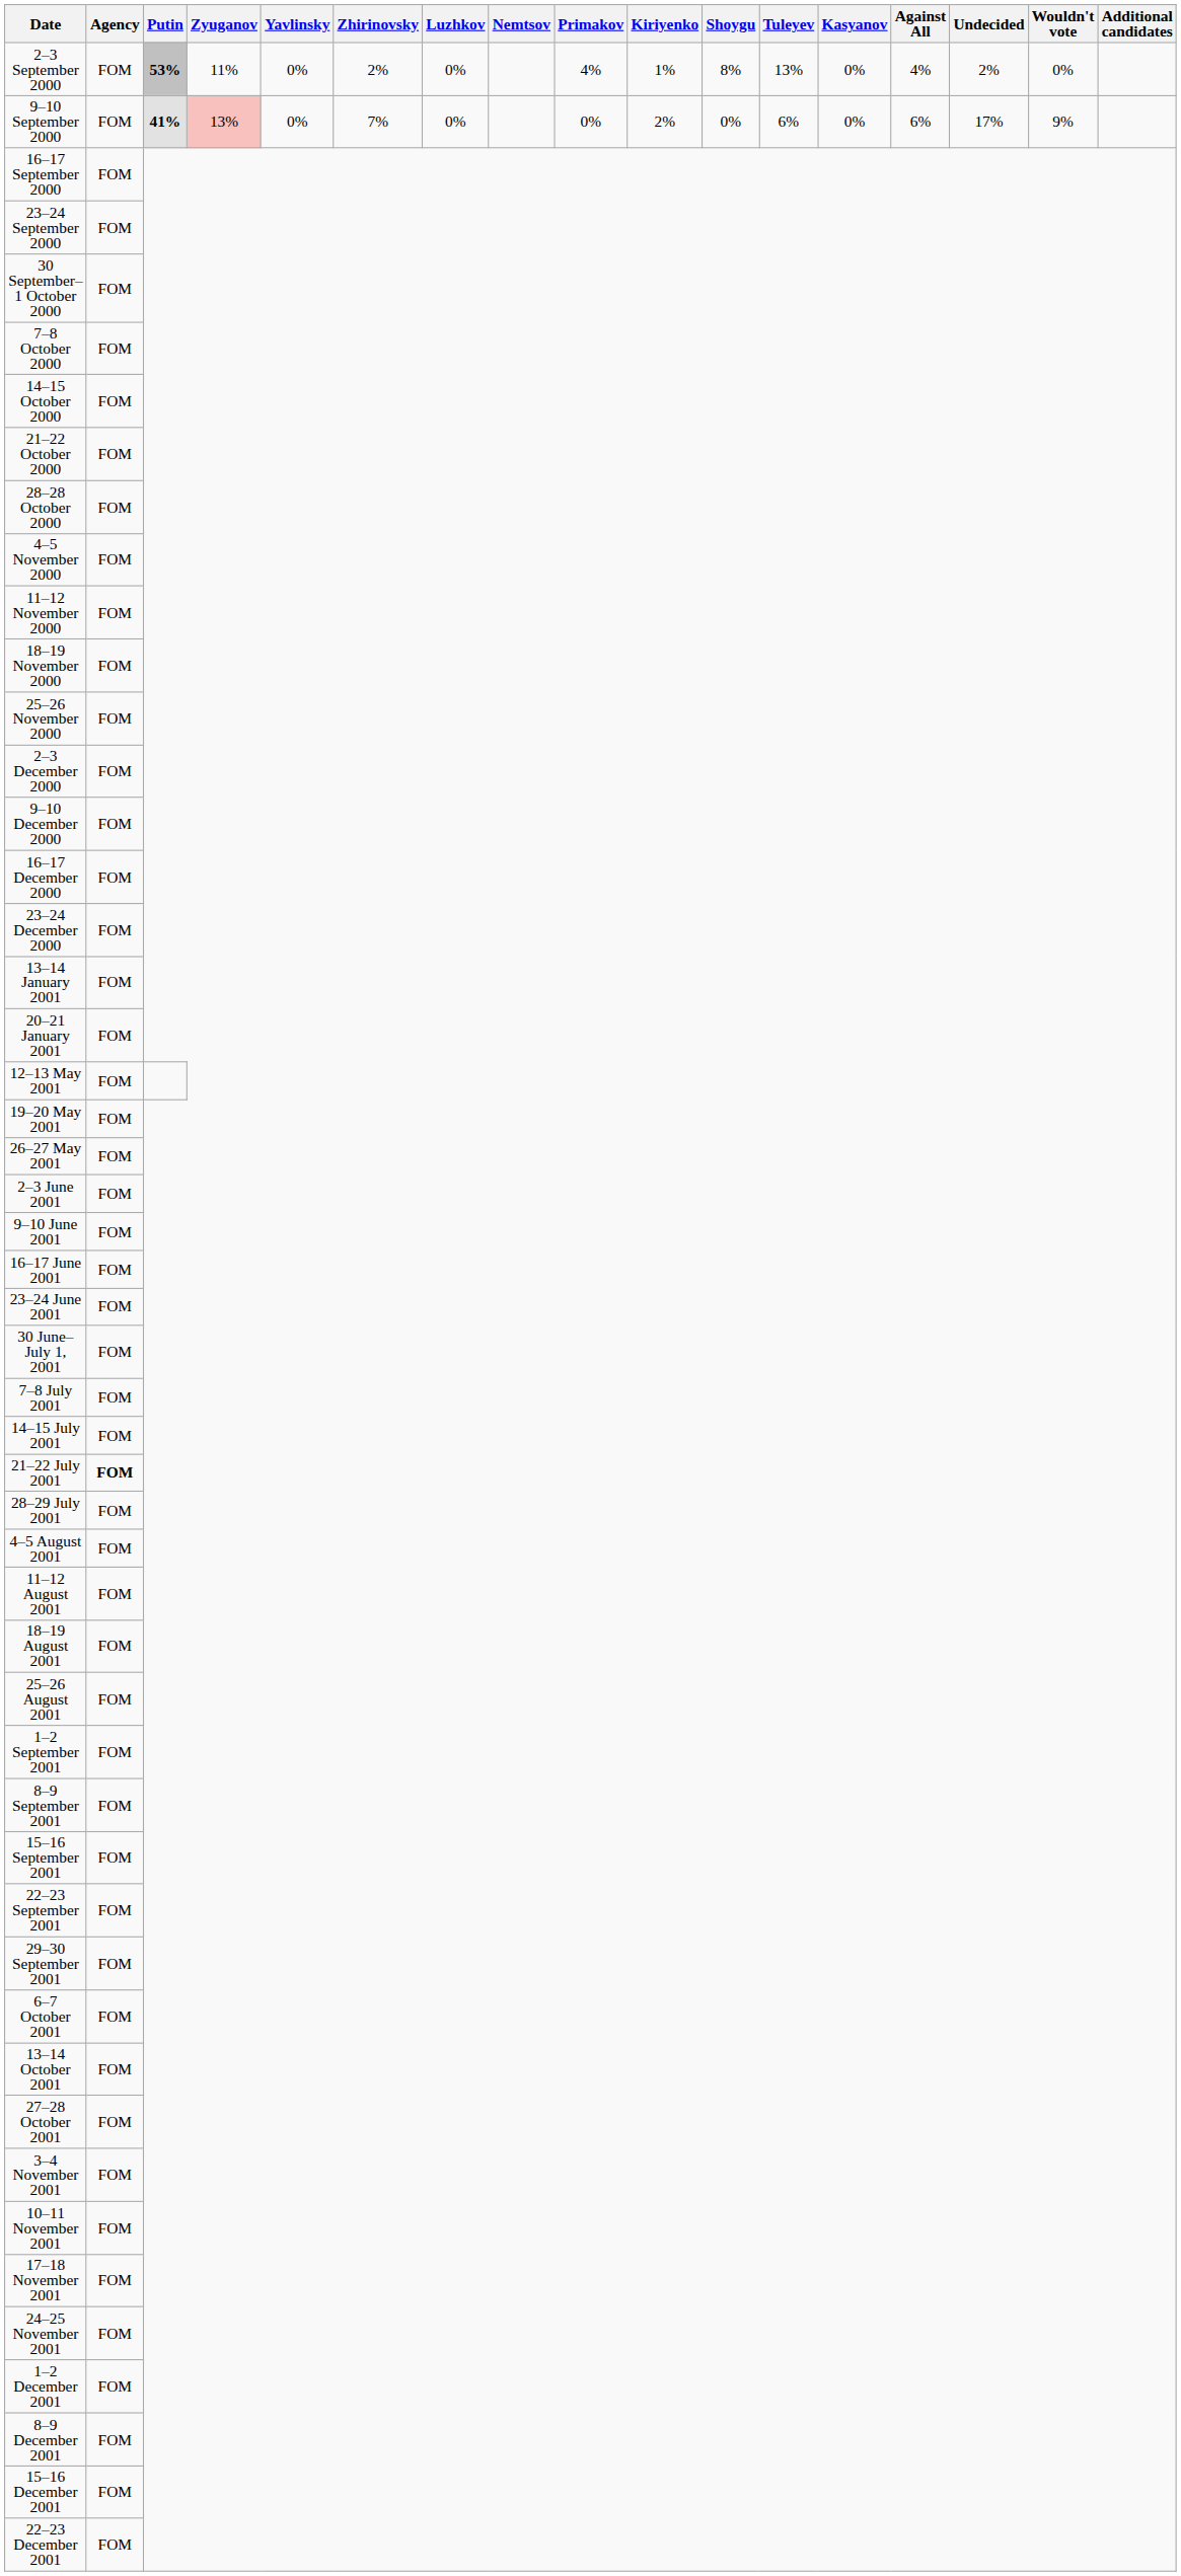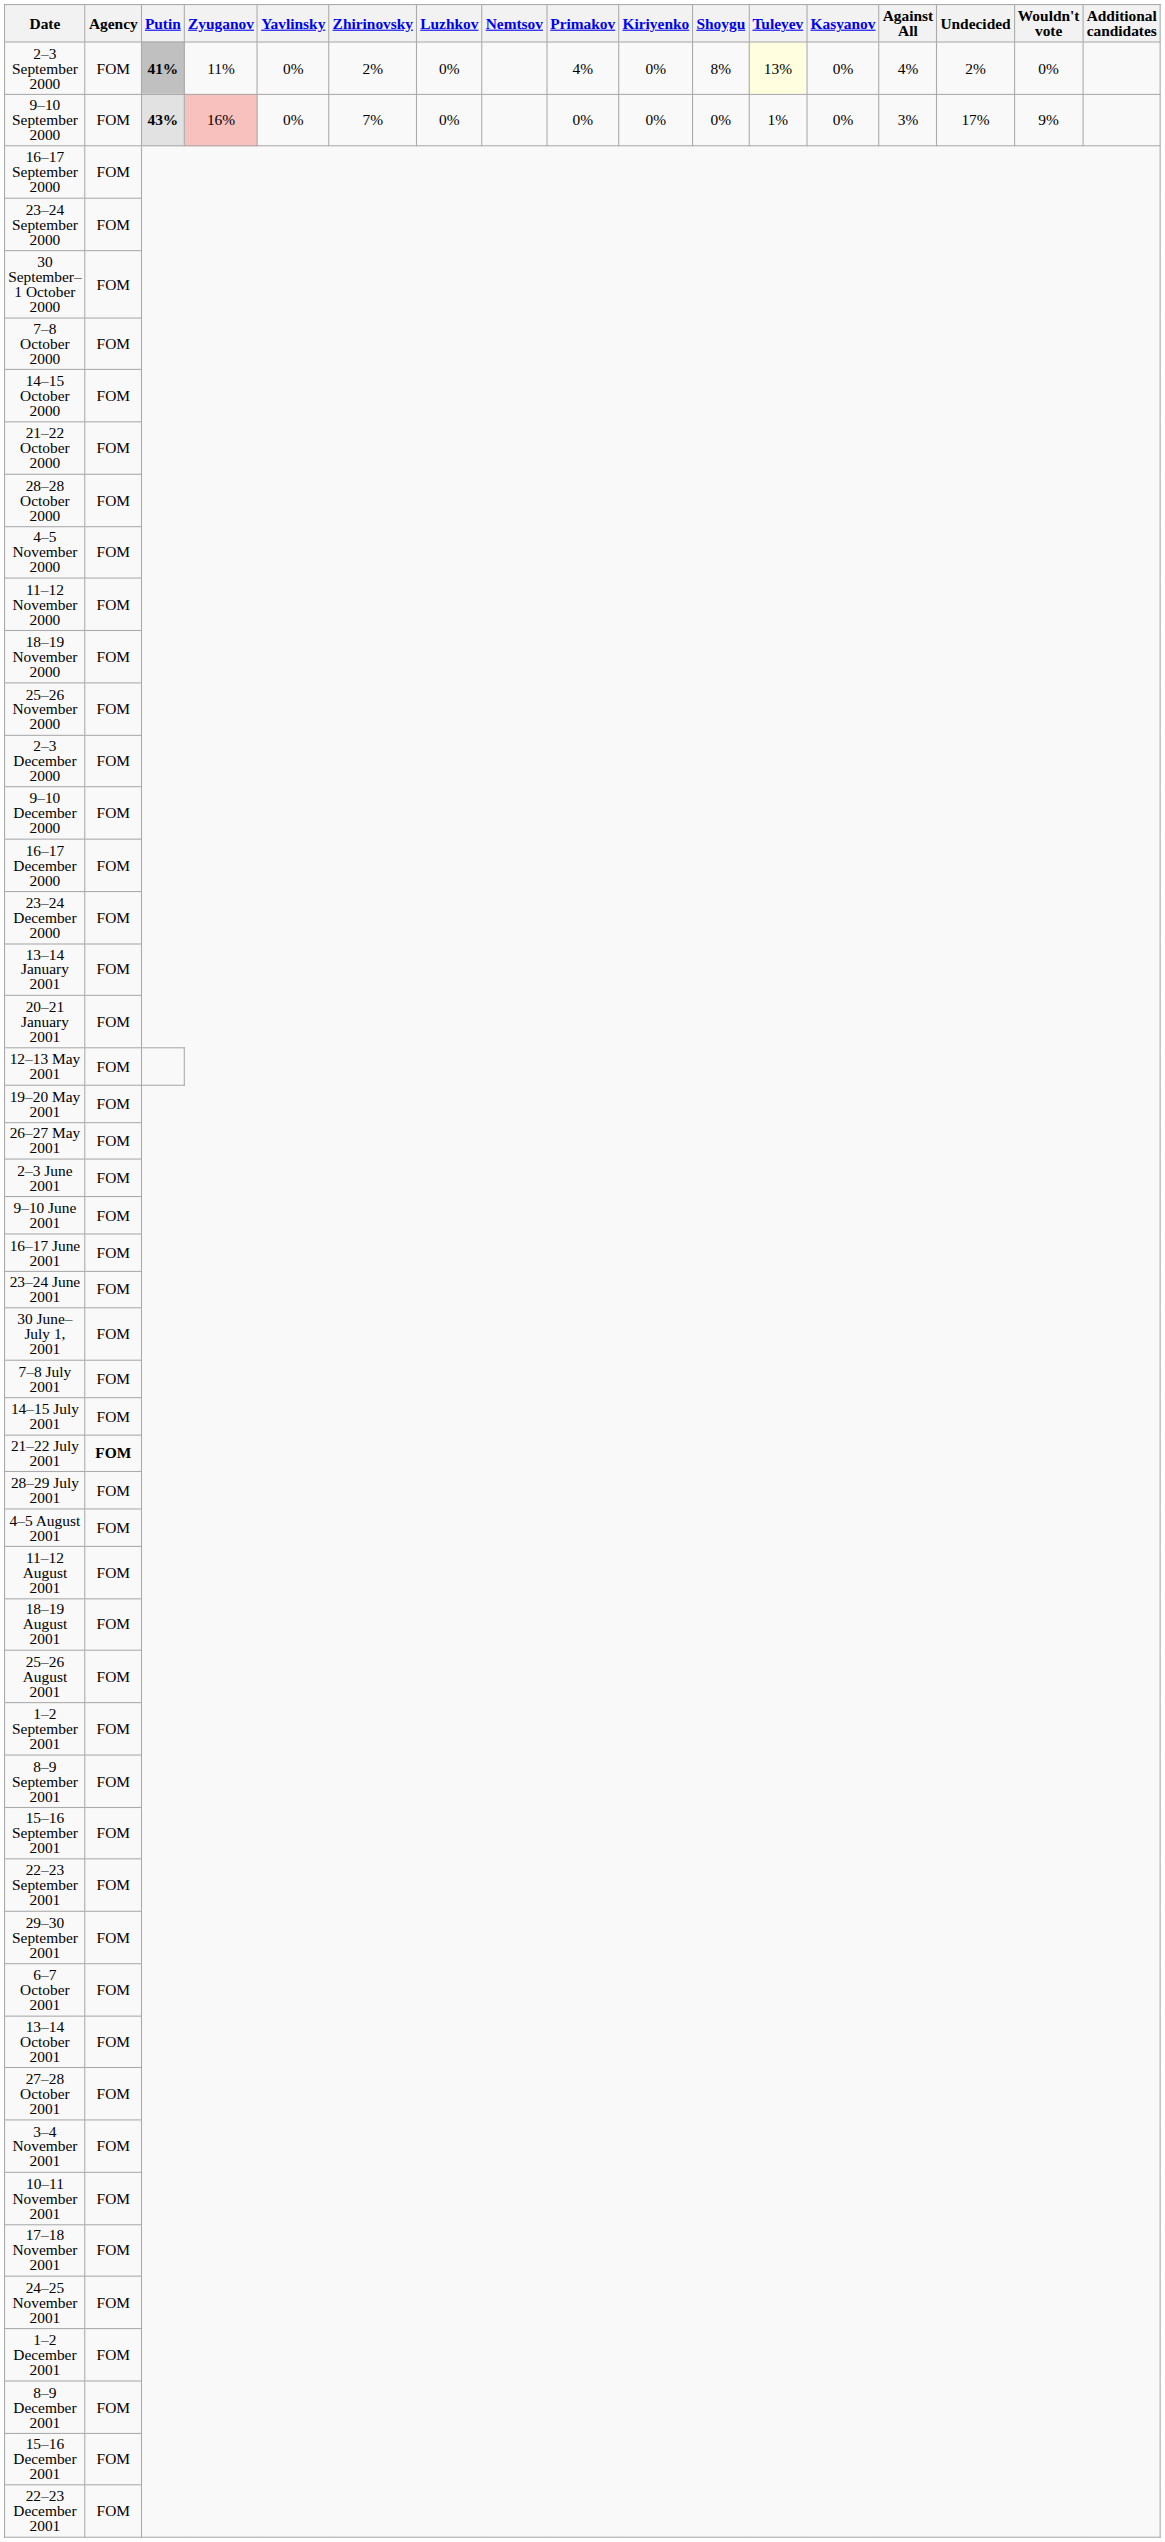2–3 September 2000 | Putin: 53% -> 41%
2–3 September 2000 | Kiriyenko: 1% -> 0%
2–3 September 2000 | Tuleyev: no background -> lightyellow background
9–10 September 2000 | Putin: 41% -> 43%
9–10 September 2000 | Zyuganov: 13% -> 16%
9–10 September 2000 | Kiriyenko: 2% -> 0%
9–10 September 2000 | Tuleyev: 6% -> 1%
9–10 September 2000 | Against All: 6% -> 3%
